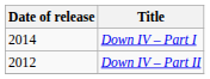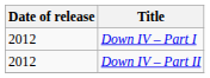Down IV – Part I | Date of release: 2014 -> 2012
